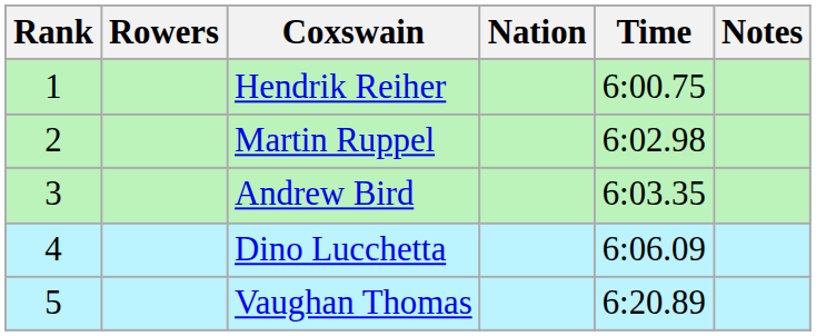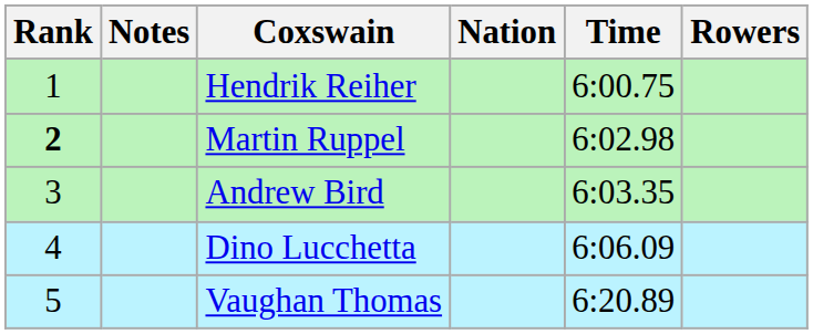columns swapped: Rowers <-> Notes
Martin Ruppel | Rank: normal -> bold
